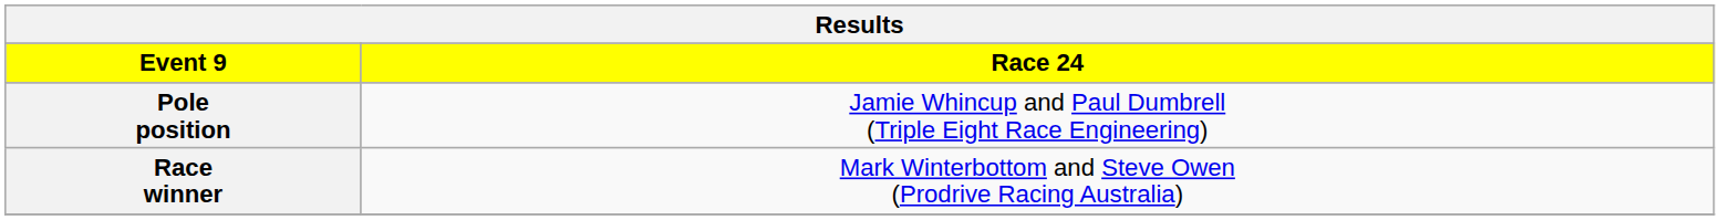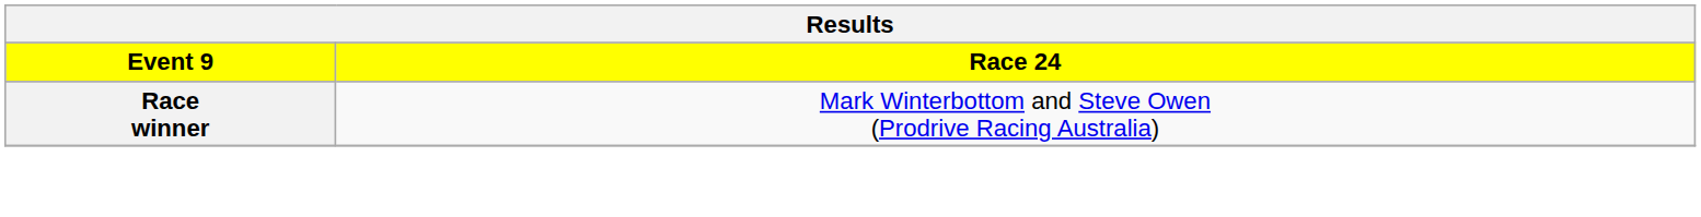- row: Pole position | Jamie Whincup and Paul Dumbrell (Triple Eight Race Engineering)
